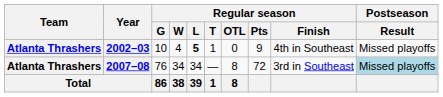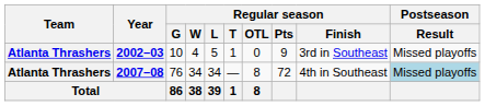2002–03 | Regular season / L: bold -> normal
2002–03 | Regular season / Finish: 4th in Southeast -> 3rd in Southeast
2007–08 | Regular season / Finish: 3rd in Southeast -> 4th in Southeast
